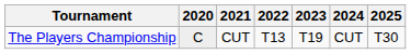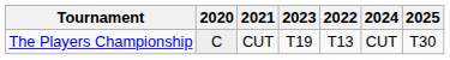columns swapped: 2022 <-> 2023
